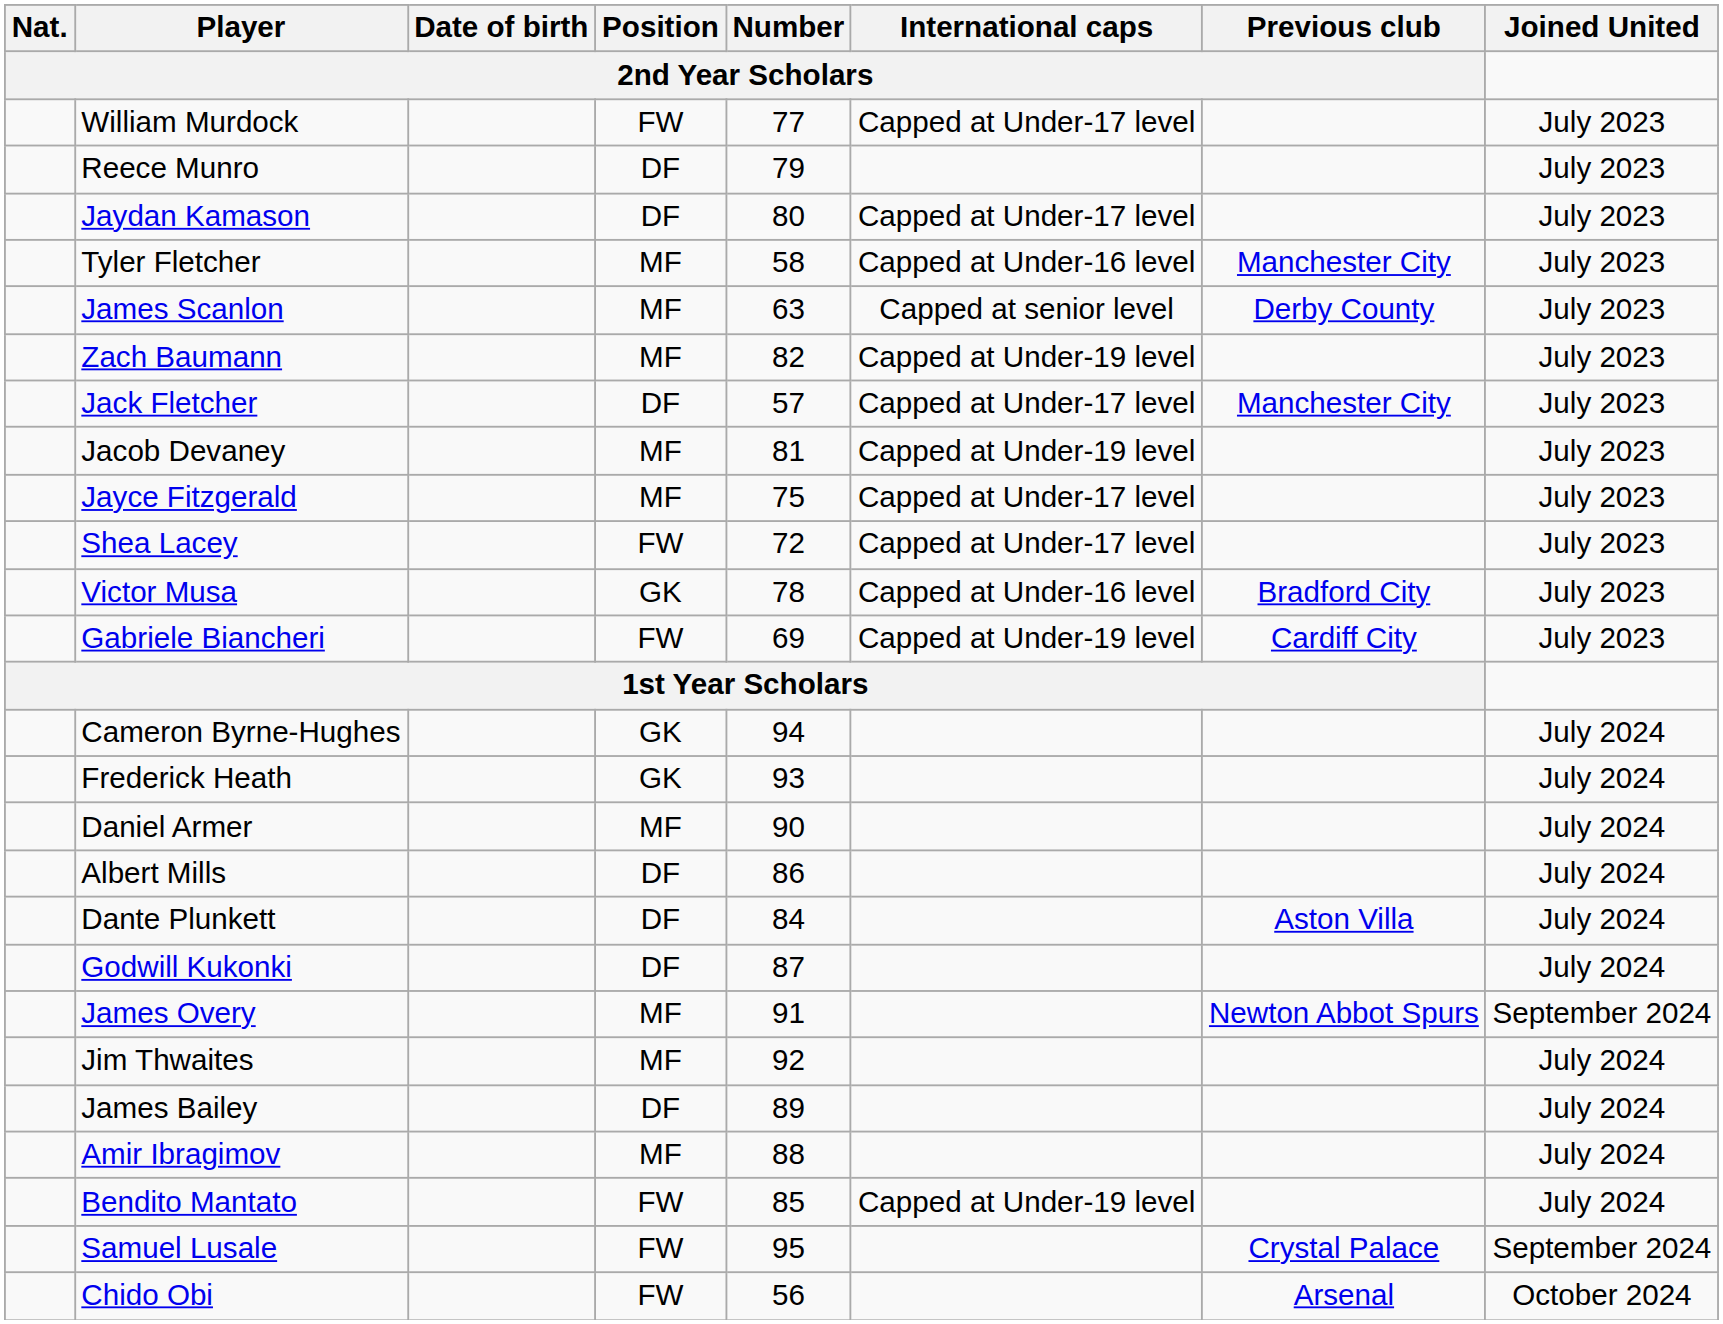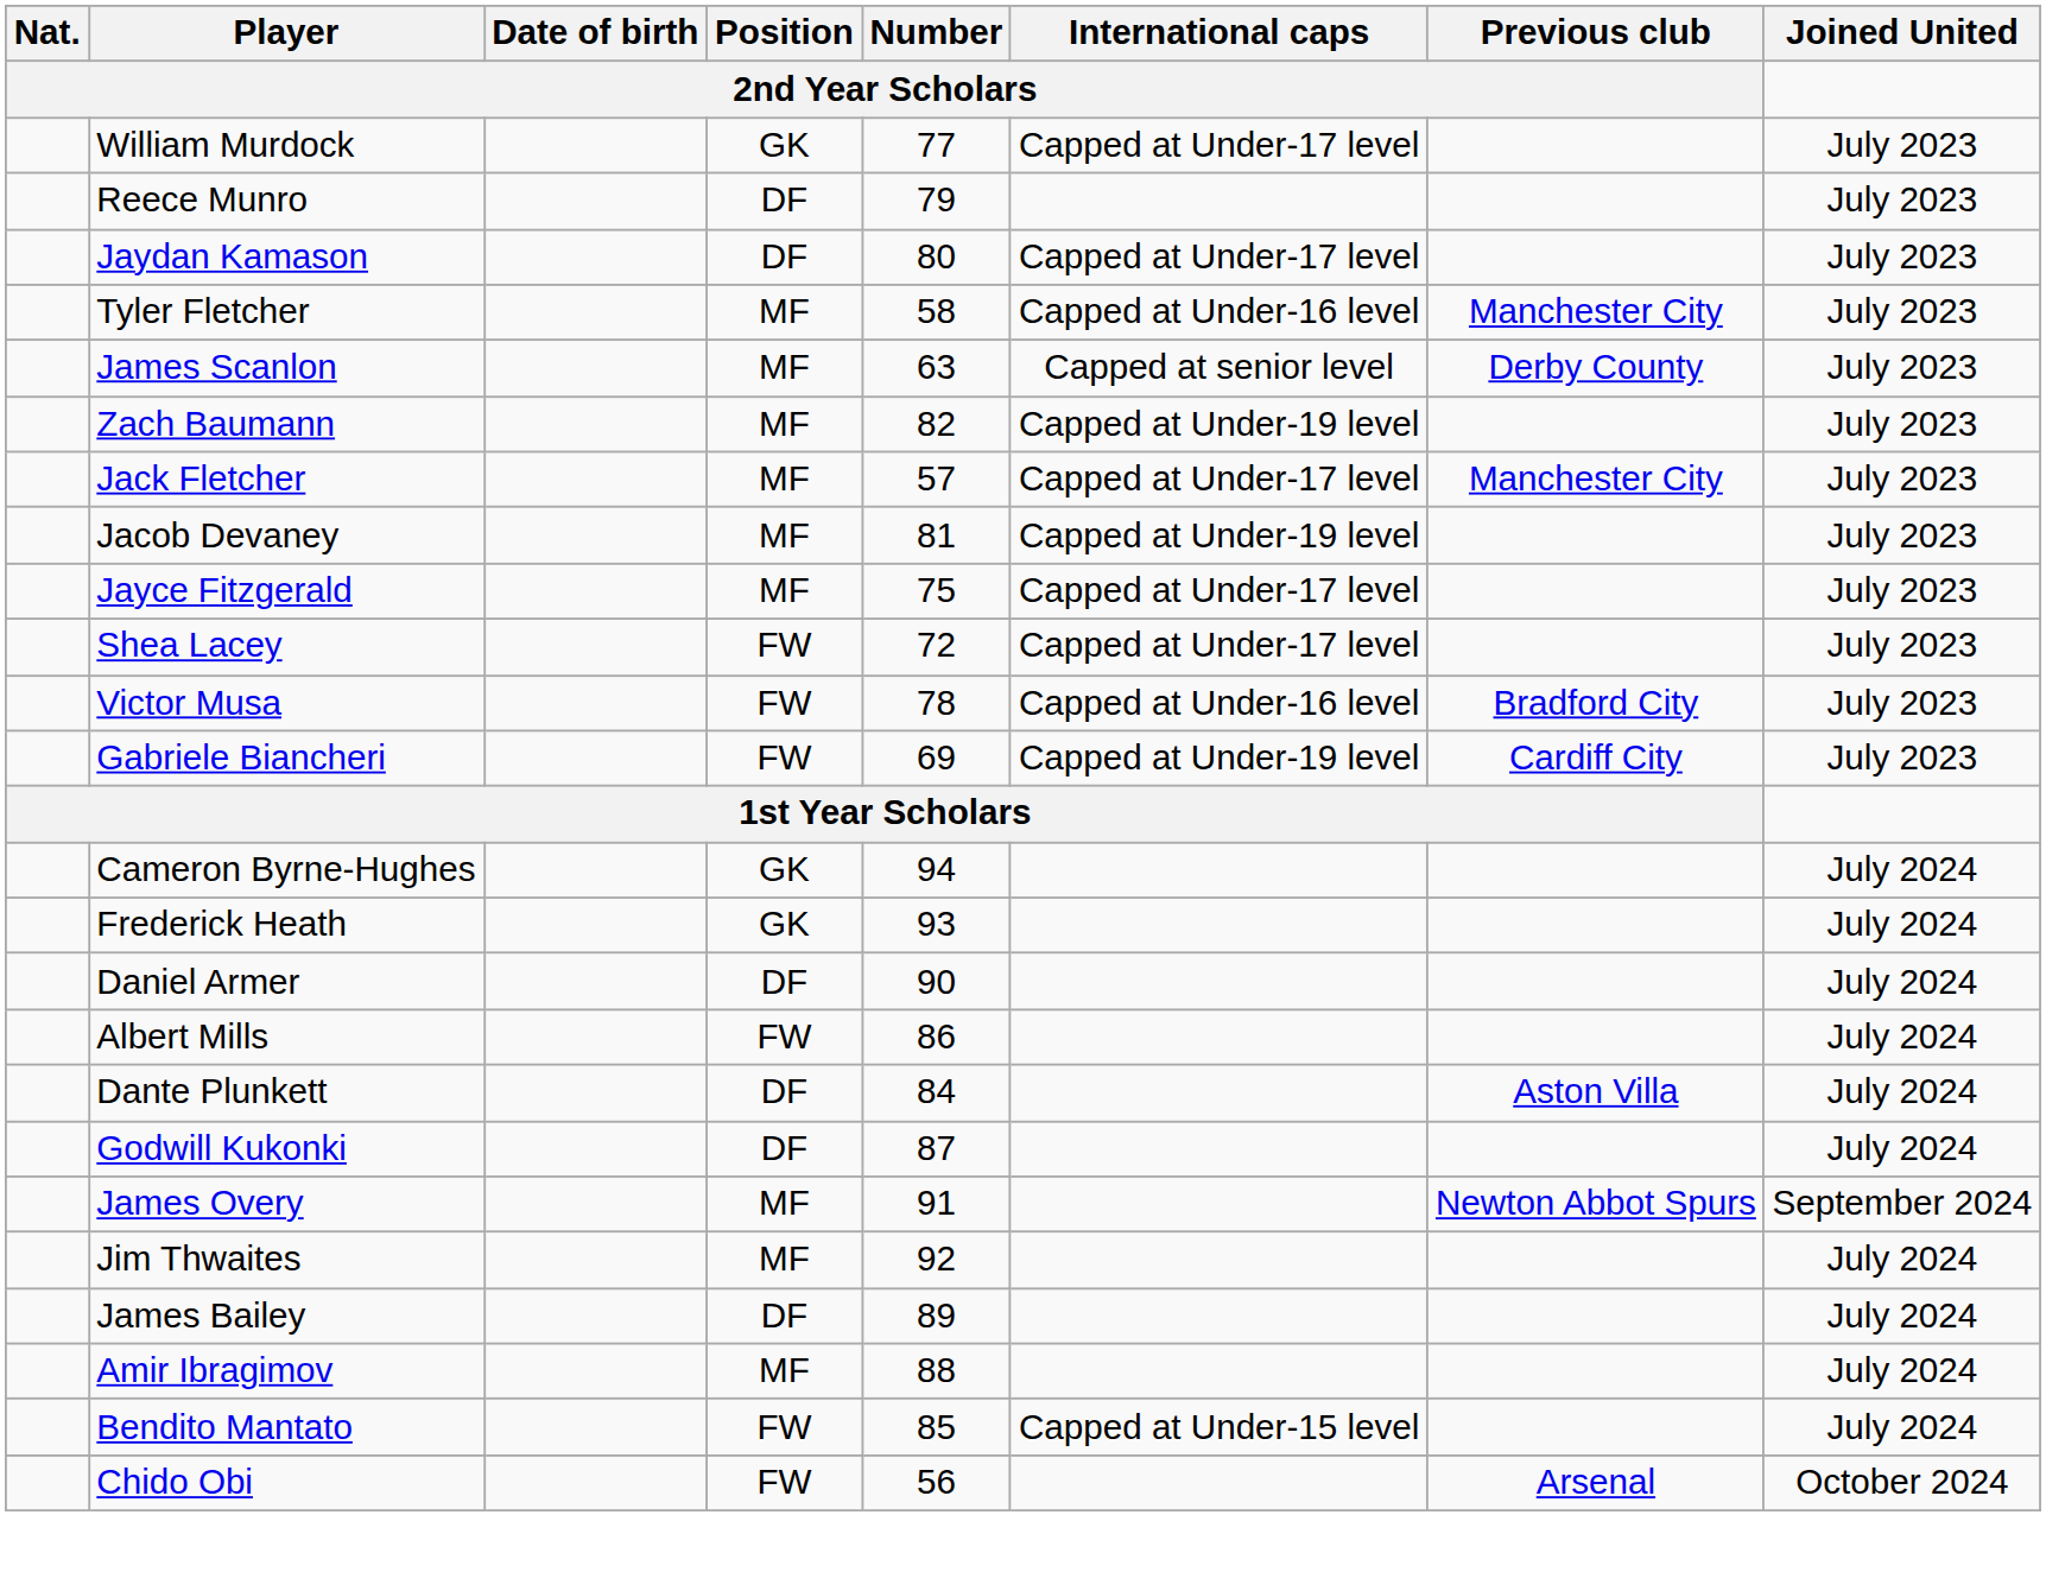William Murdock | Position / 2nd Year Scholars: FW -> GK
Jack Fletcher | Position / 2nd Year Scholars: DF -> MF
Victor Musa | Position / 2nd Year Scholars: GK -> FW
Daniel Armer | Position / 2nd Year Scholars: MF -> DF
Albert Mills | Position / 2nd Year Scholars: DF -> FW
Bendito Mantato | International caps / 2nd Year Scholars: Capped at Under-19 level -> Capped at Under-15 level
- row: Samuel Lusale | FW | 95 | Crystal Palace | September 2024
